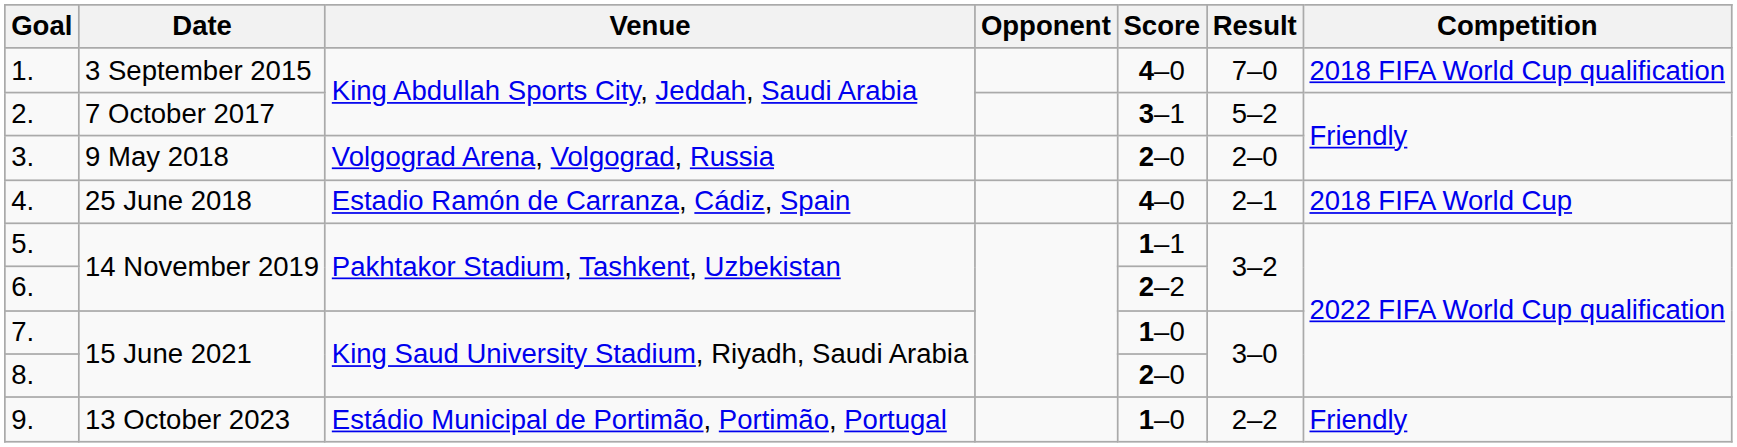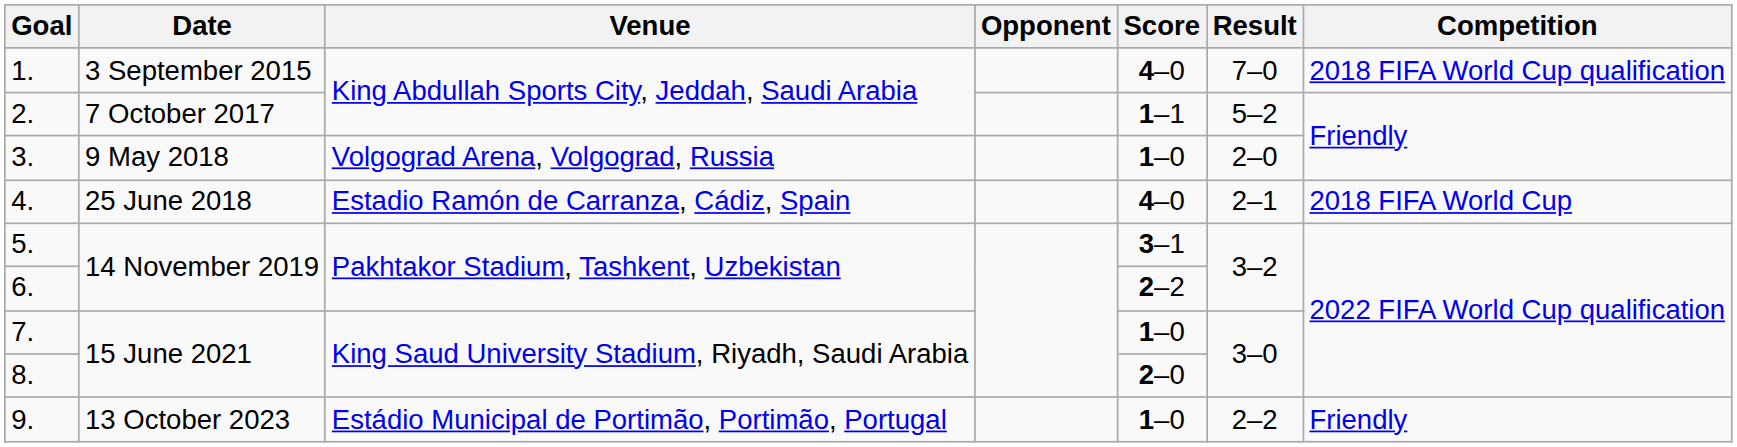2. | Score: 3–1 -> 1–1
3. | Score: 2–0 -> 1–0
5. | Score: 1–1 -> 3–1
